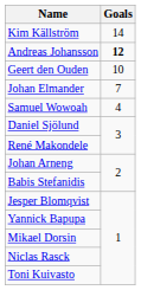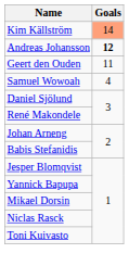Kim Källström | Goals: no background -> lightsalmon background
Geert den Ouden | Goals: 10 -> 11
- row: Johan Elmander | 7
